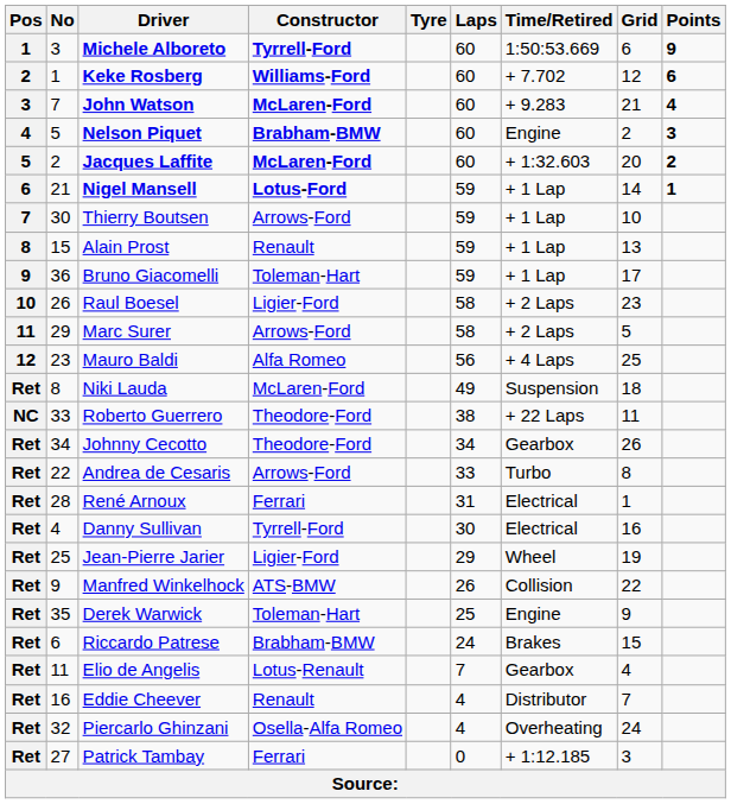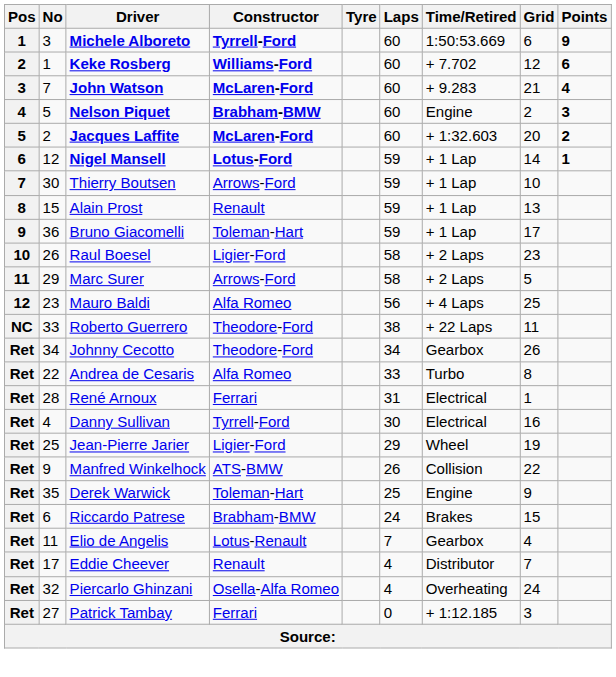Nigel Mansell | No: 21 -> 12
- row: Ret | 8 | Niki Lauda | McLaren-Ford | 49 | Suspension | 18
Andrea de Cesaris | Constructor: Arrows-Ford -> Alfa Romeo
Eddie Cheever | No: 16 -> 17
